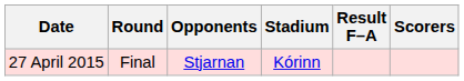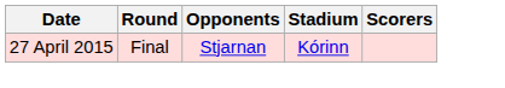- column: Result F–A
